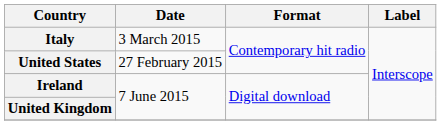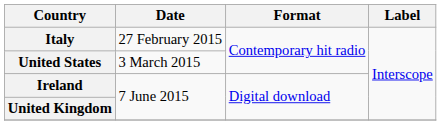Italy | Date: 3 March 2015 -> 27 February 2015
United States | Date: 27 February 2015 -> 3 March 2015
